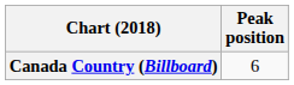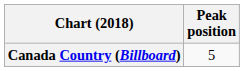Canada Country (Billboard) | Peak position: 6 -> 5
